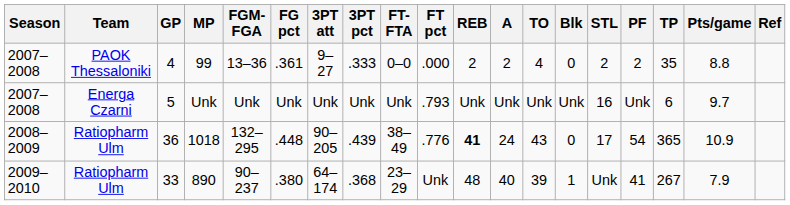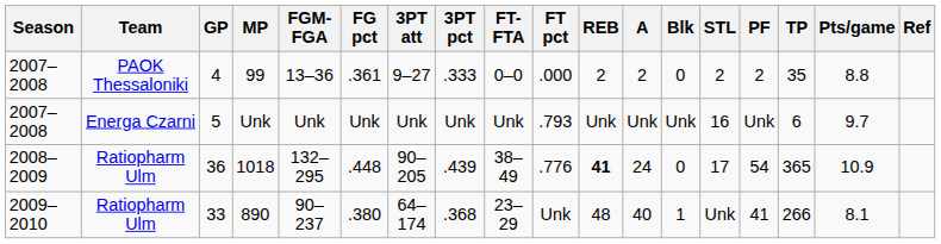- column: TO | 4 | Unk | 43 | 39
33 | TP: 267 -> 266
33 | Pts/game: 7.9 -> 8.1
